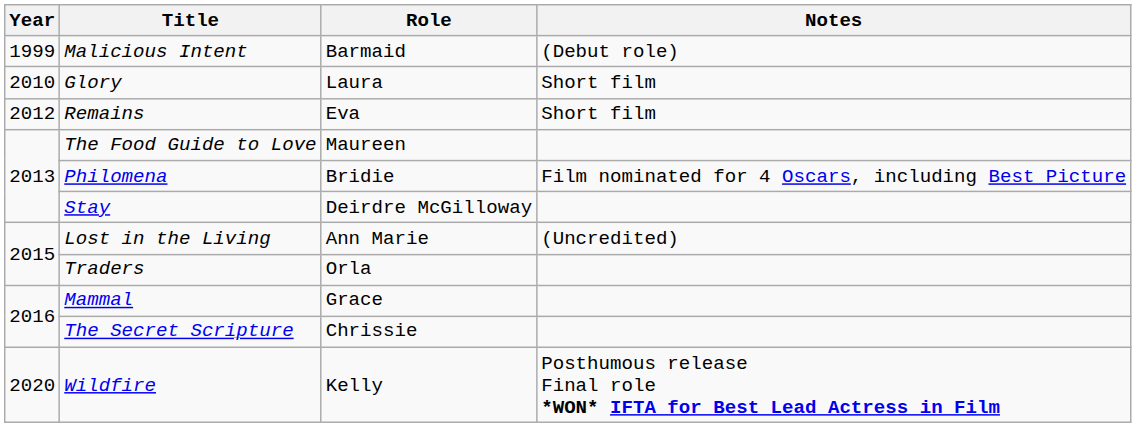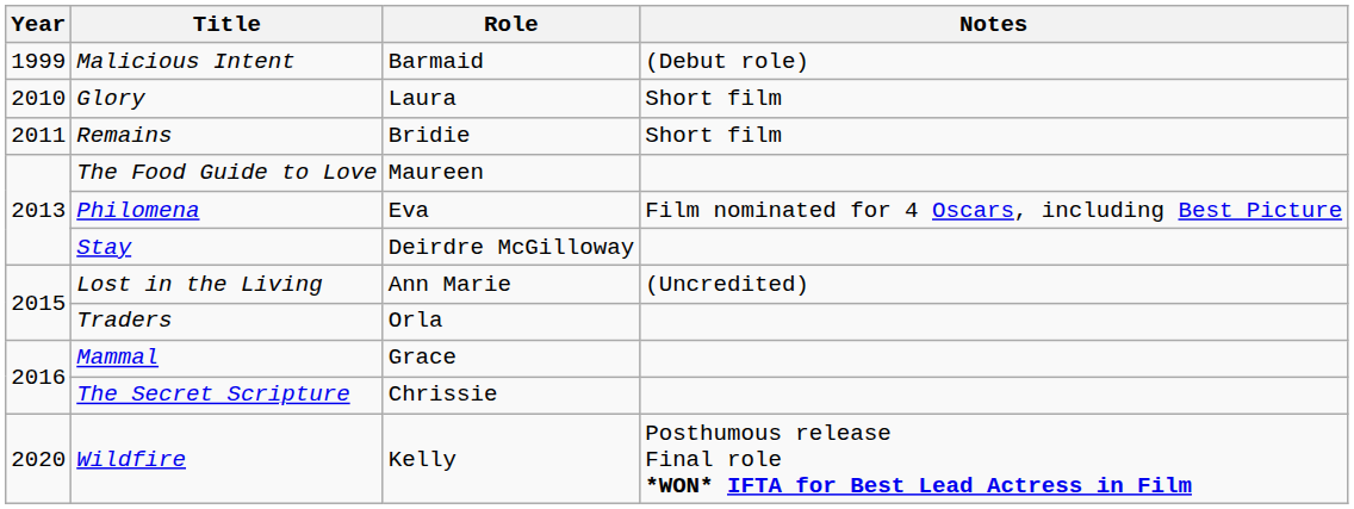Remains | Year: 2012 -> 2011
Remains | Role: Eva -> Bridie
Philomena | Role: Bridie -> Eva
